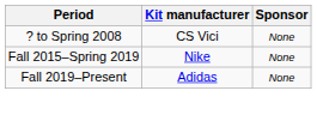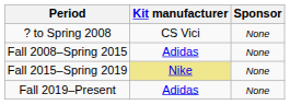+ row: Fall 2008–Spring 2015 | Adidas | None
Fall 2015–Spring 2019 | Kit manufacturer: no background -> khaki background
